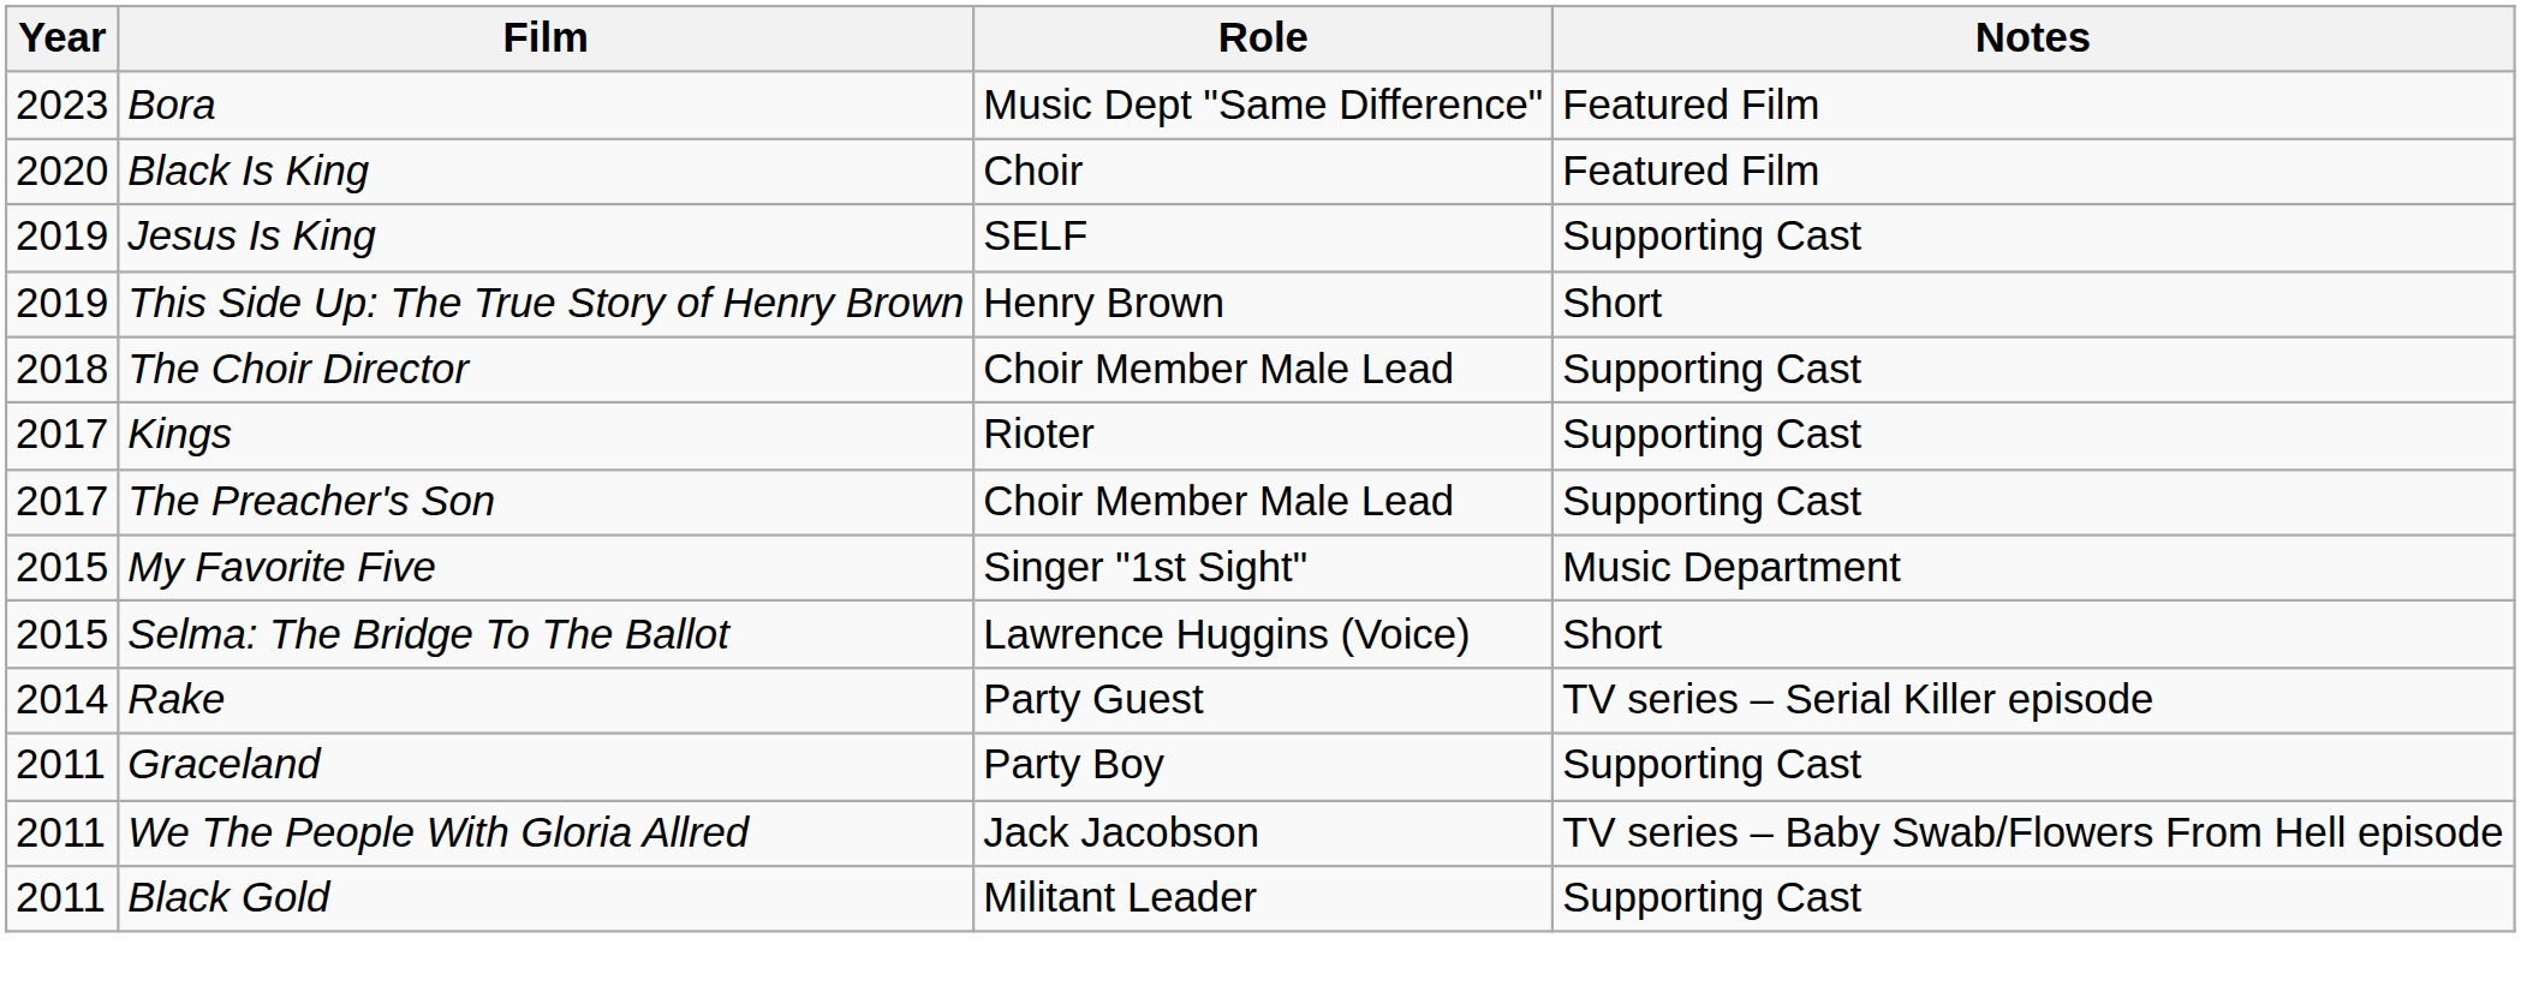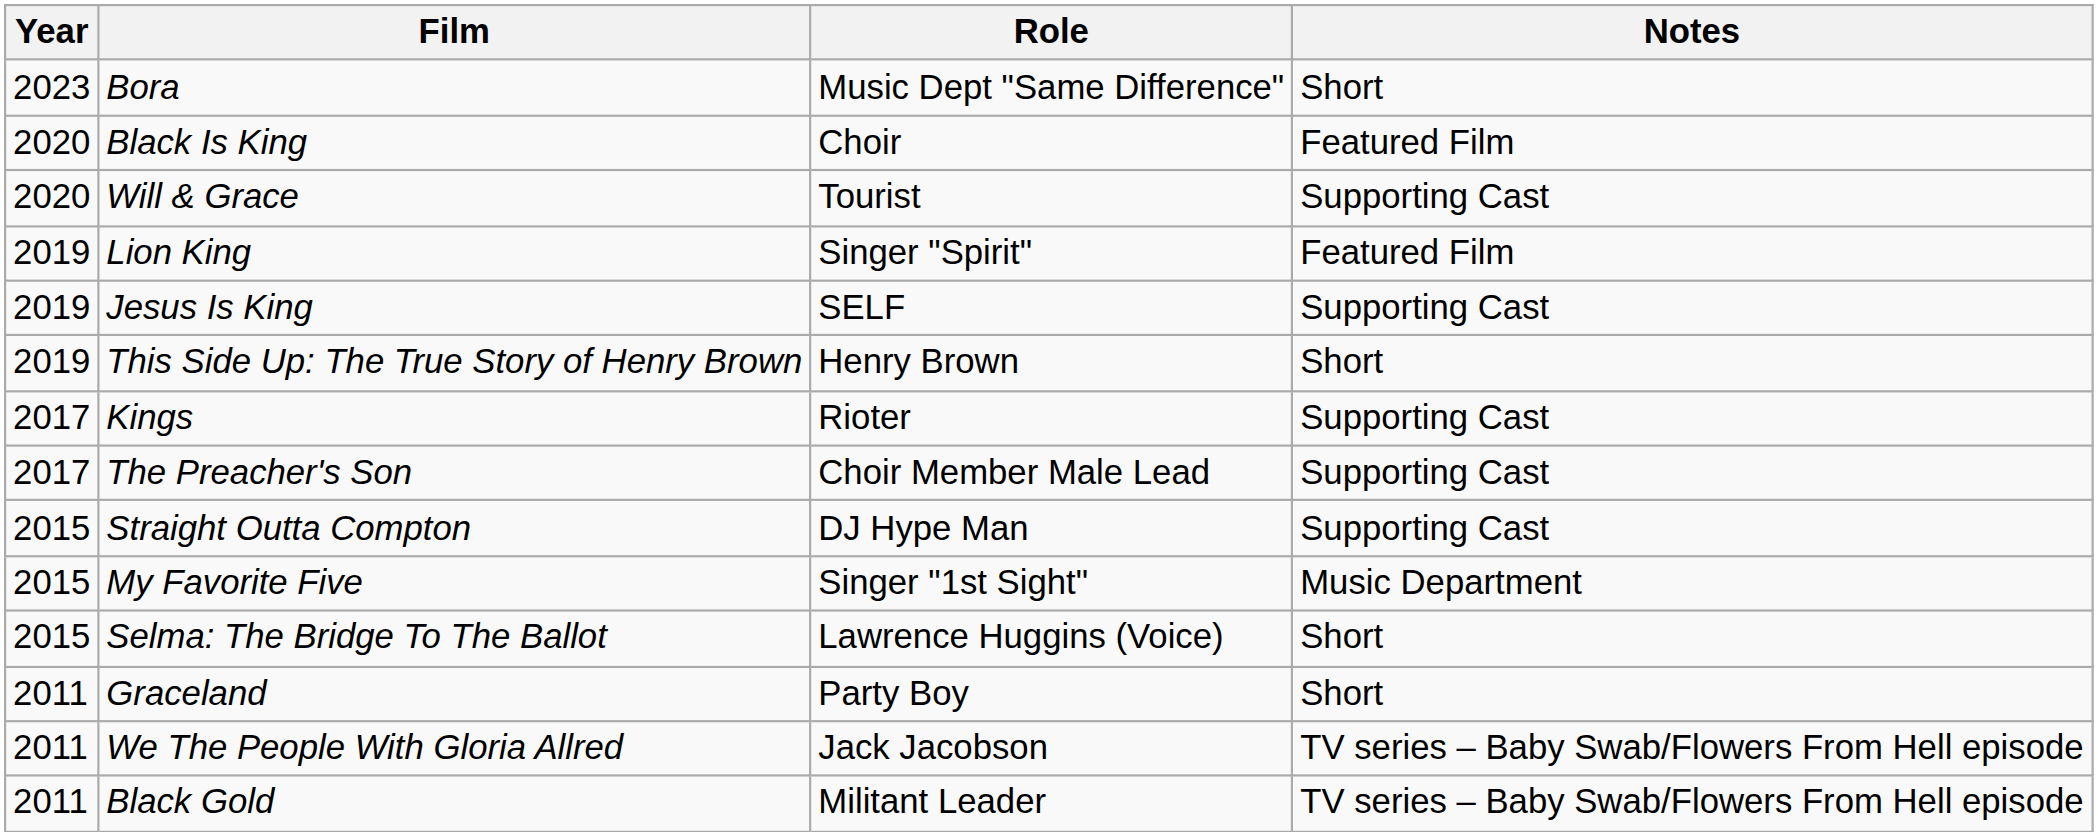Bora | Notes: Featured Film -> Short
+ row: 2020 | Will & Grace | Tourist | Supporting Cast
+ row: 2019 | Lion King | Singer "Spirit" | Featured Film
- row: 2018 | The Choir Director | Choir Member Male Lead | Supporting Cast
+ row: 2015 | Straight Outta Compton | DJ Hype Man | Supporting Cast
- row: 2014 | Rake | Party Guest | TV series – Serial Killer episode
Graceland | Notes: Supporting Cast -> Short
Black Gold | Notes: Supporting Cast -> TV series – Baby Swab/Flowers From Hell episode
